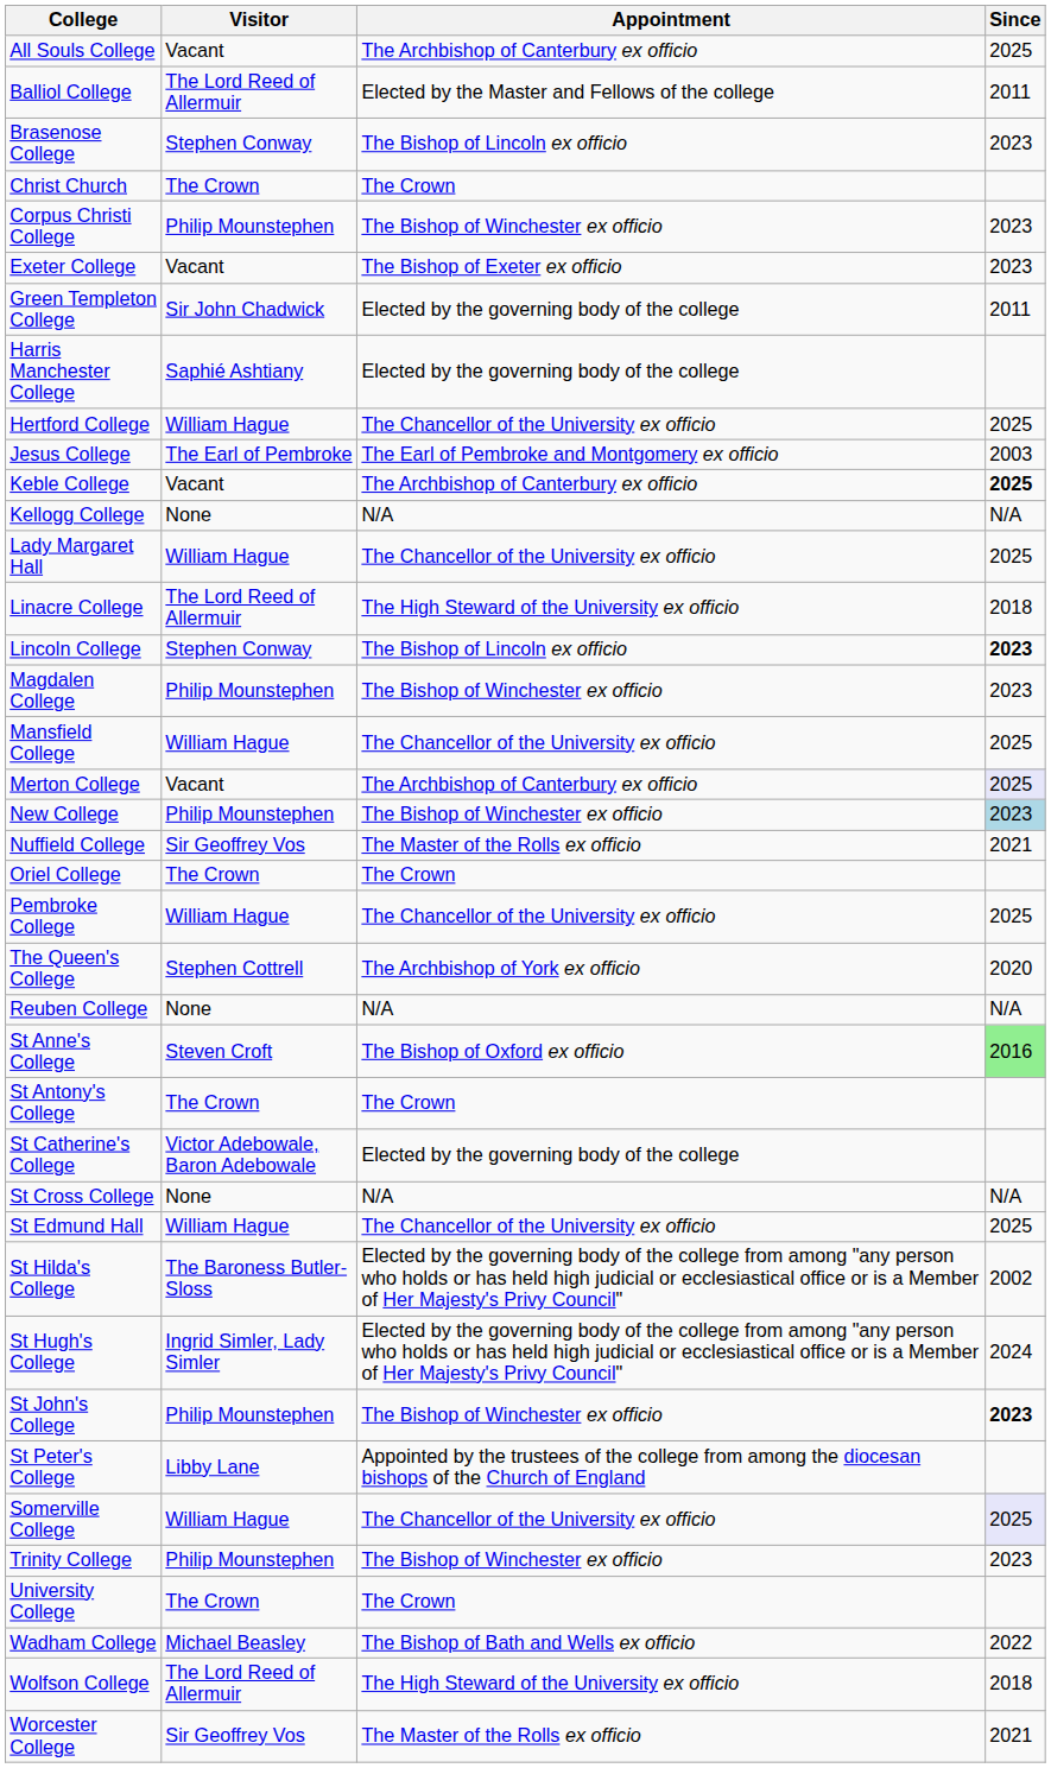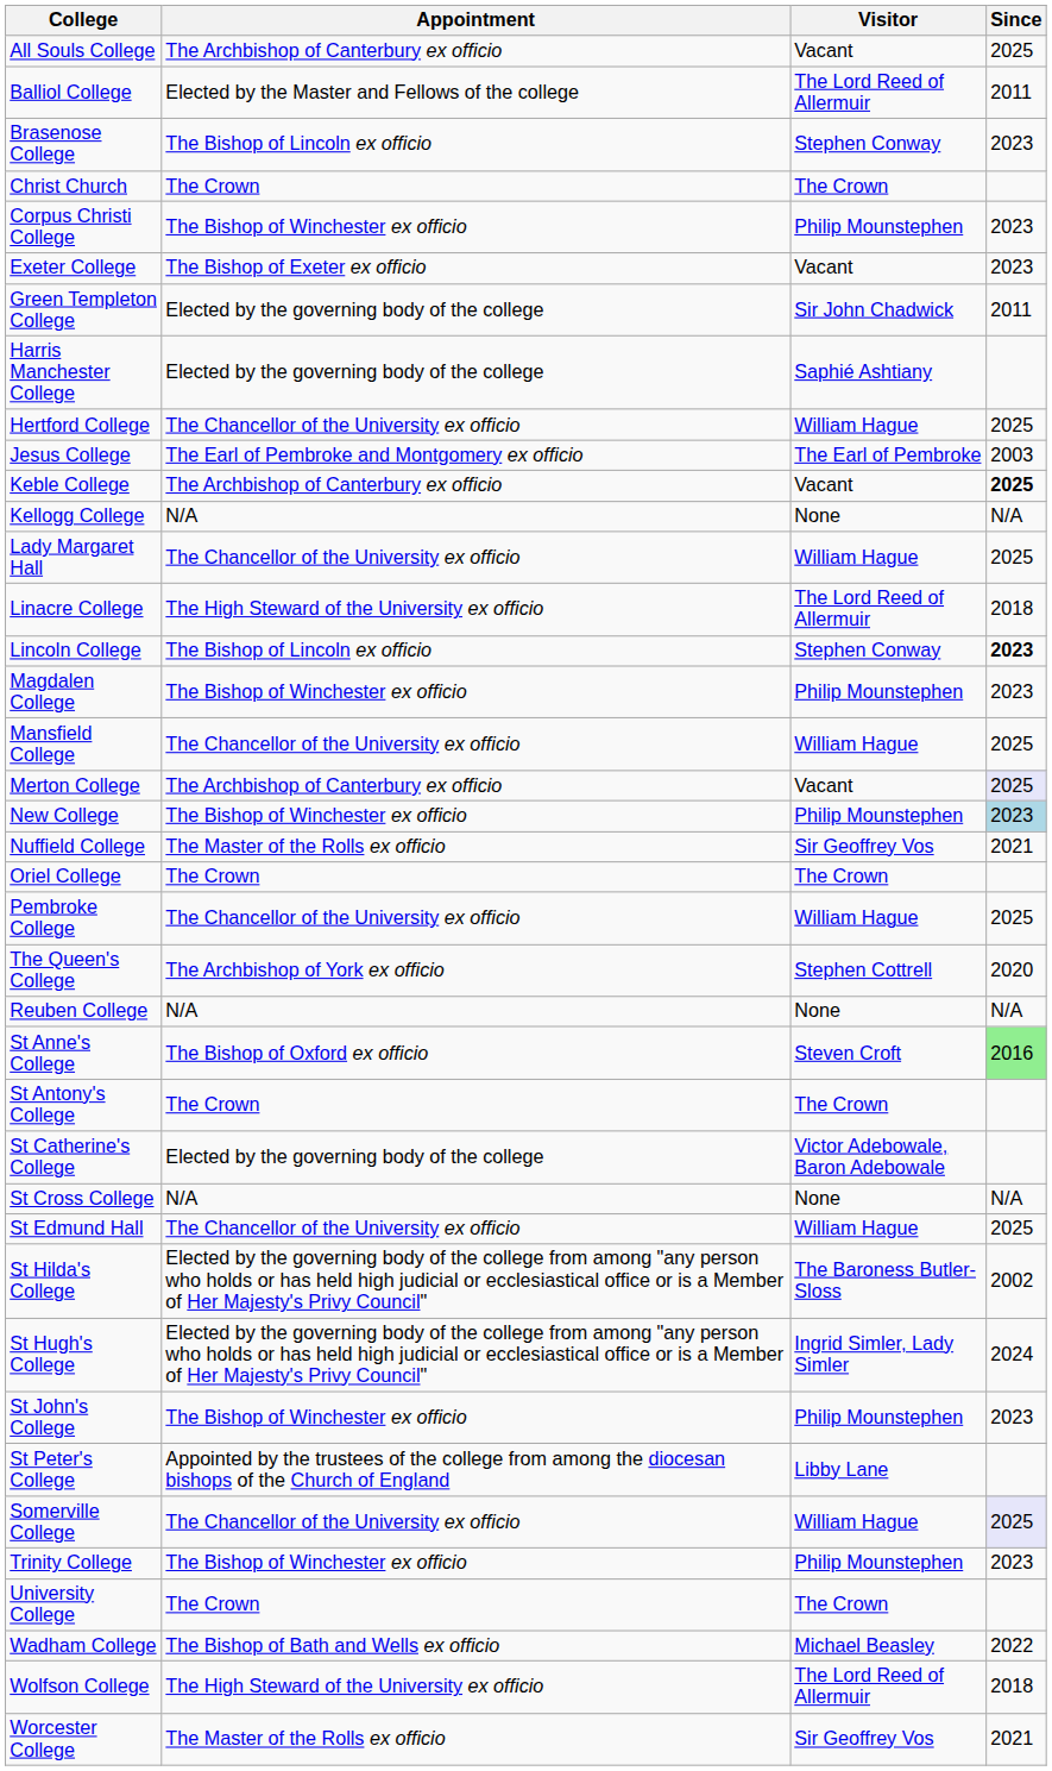columns swapped: Visitor <-> Appointment
St John's College | Since: bold -> normal
